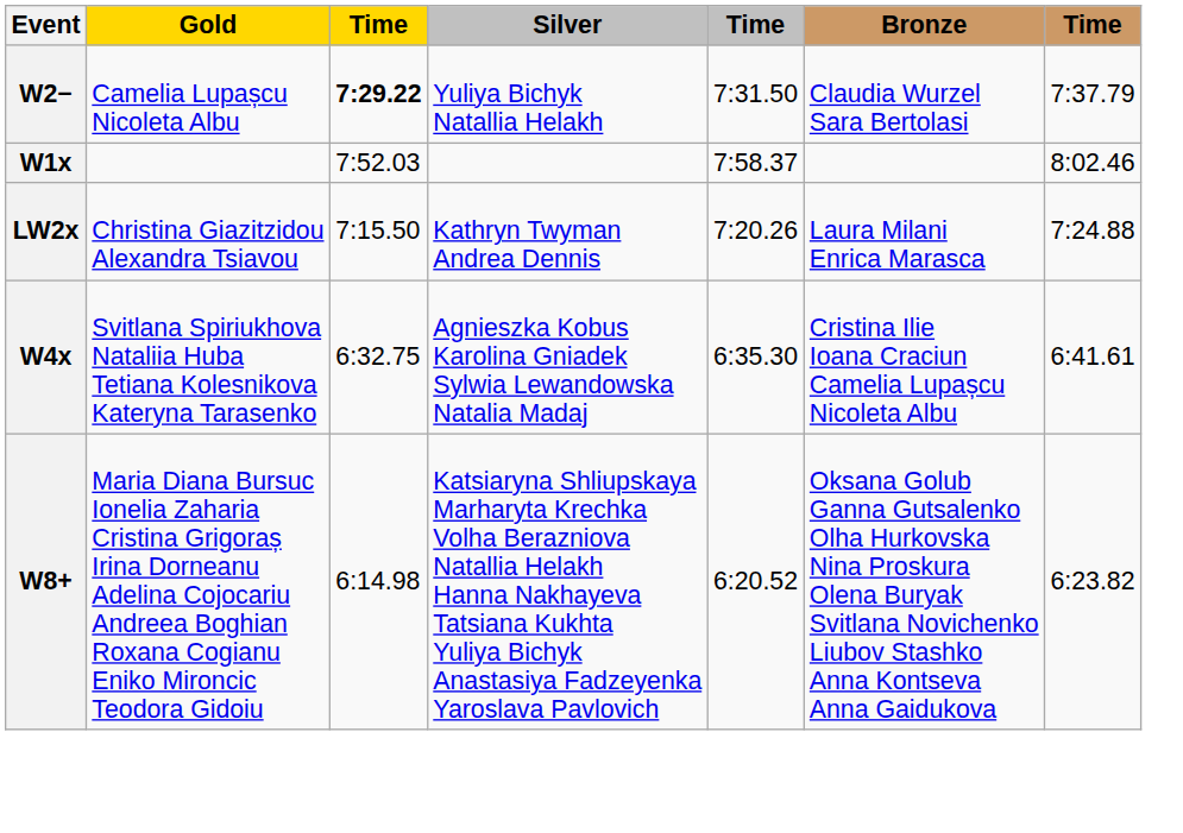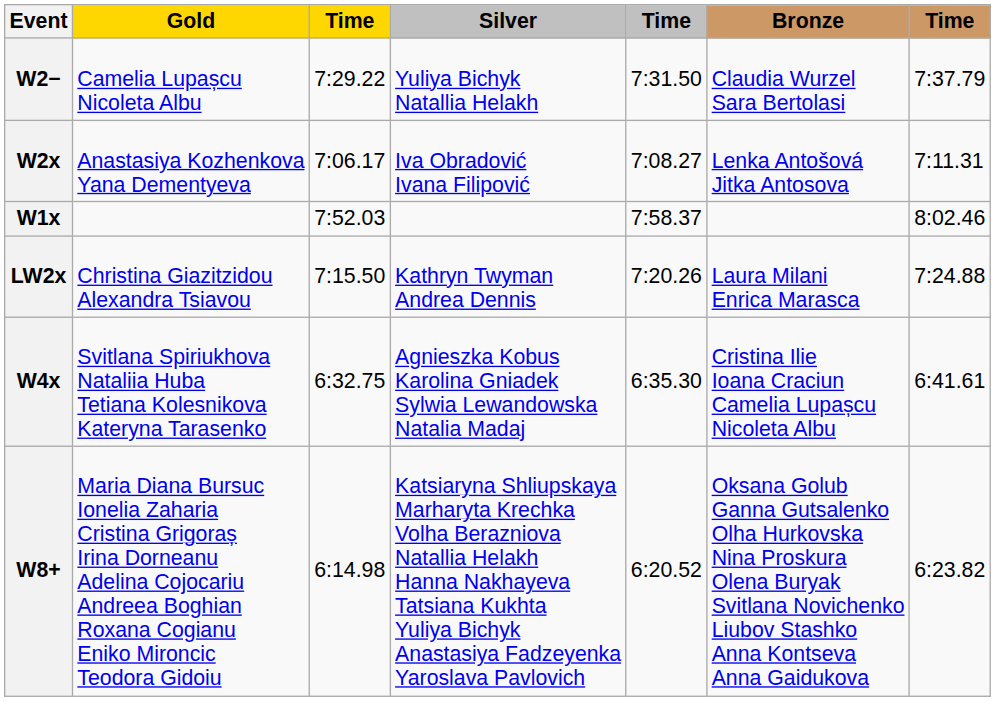W2− | column 3: bold -> normal
+ row: W2x | Anastasiya Kozhenkova Yana Dementyeva | 7:06.17 | Iva Obradović Ivana Filipović | 7:08.27 | Lenka Antošová Jitka Antosova | 7:11.31
